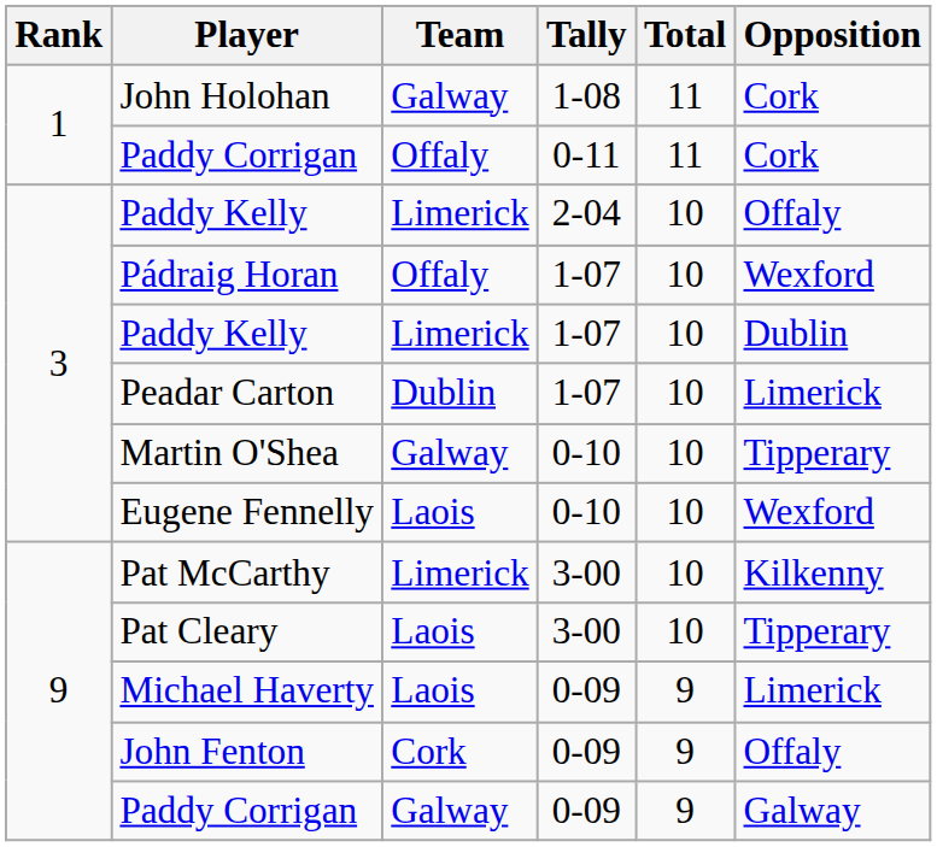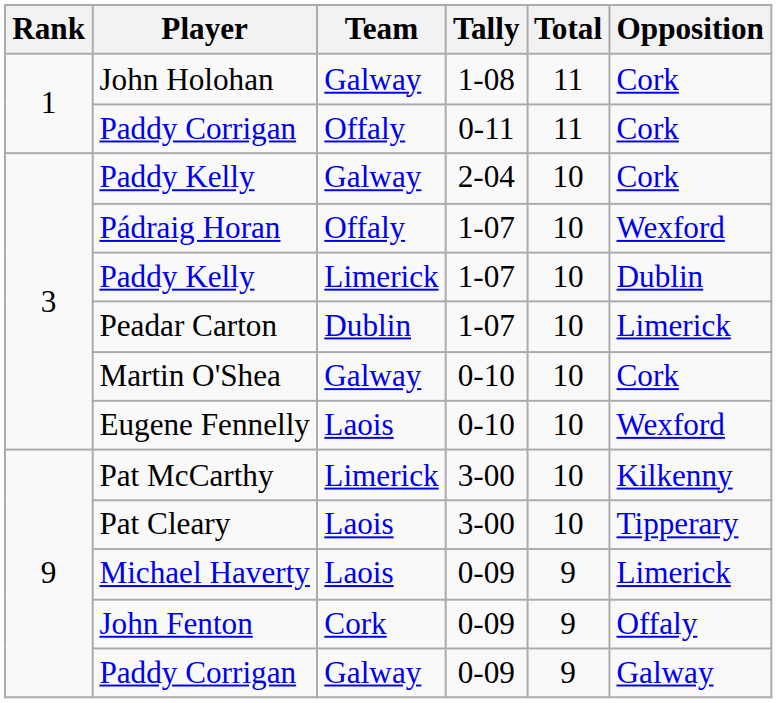Paddy Kelly / 2-04 | Team: Limerick -> Galway
Paddy Kelly / 2-04 | Opposition: Offaly -> Cork
Martin O'Shea | Opposition: Tipperary -> Cork
